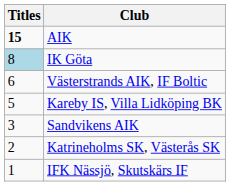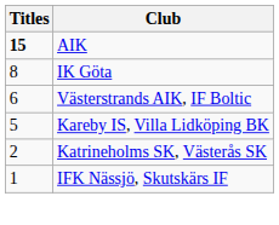IK Göta | Titles: lightblue background -> no background
- row: 3 | Sandvikens AIK
